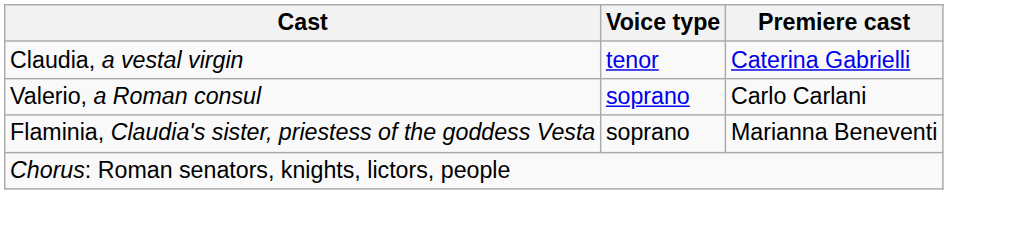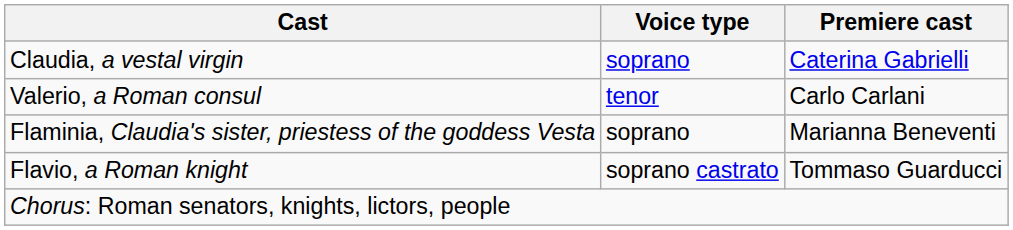Claudia, a vestal virgin | Voice type: tenor -> soprano
Valerio, a Roman consul | Voice type: soprano -> tenor
+ row: Flavio, a Roman knight | soprano castrato | Tommaso Guarducci
